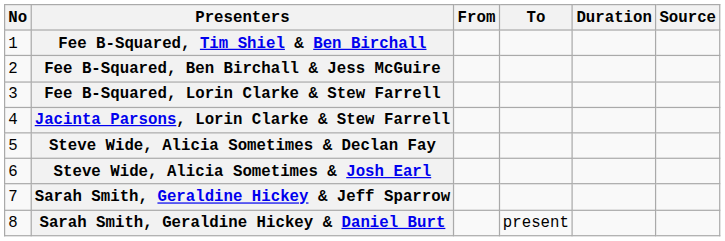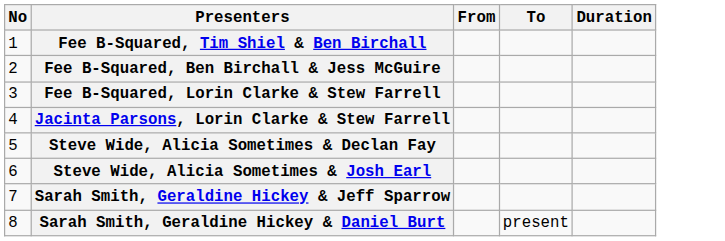- column: Source
